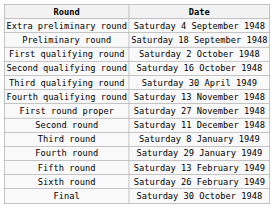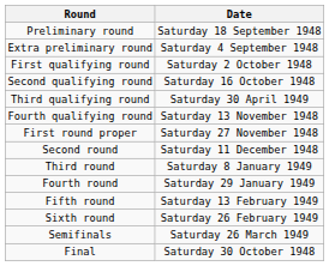rows swapped: Extra preliminary round <-> Preliminary round
+ row: Semifinals | Saturday 26 March 1949
